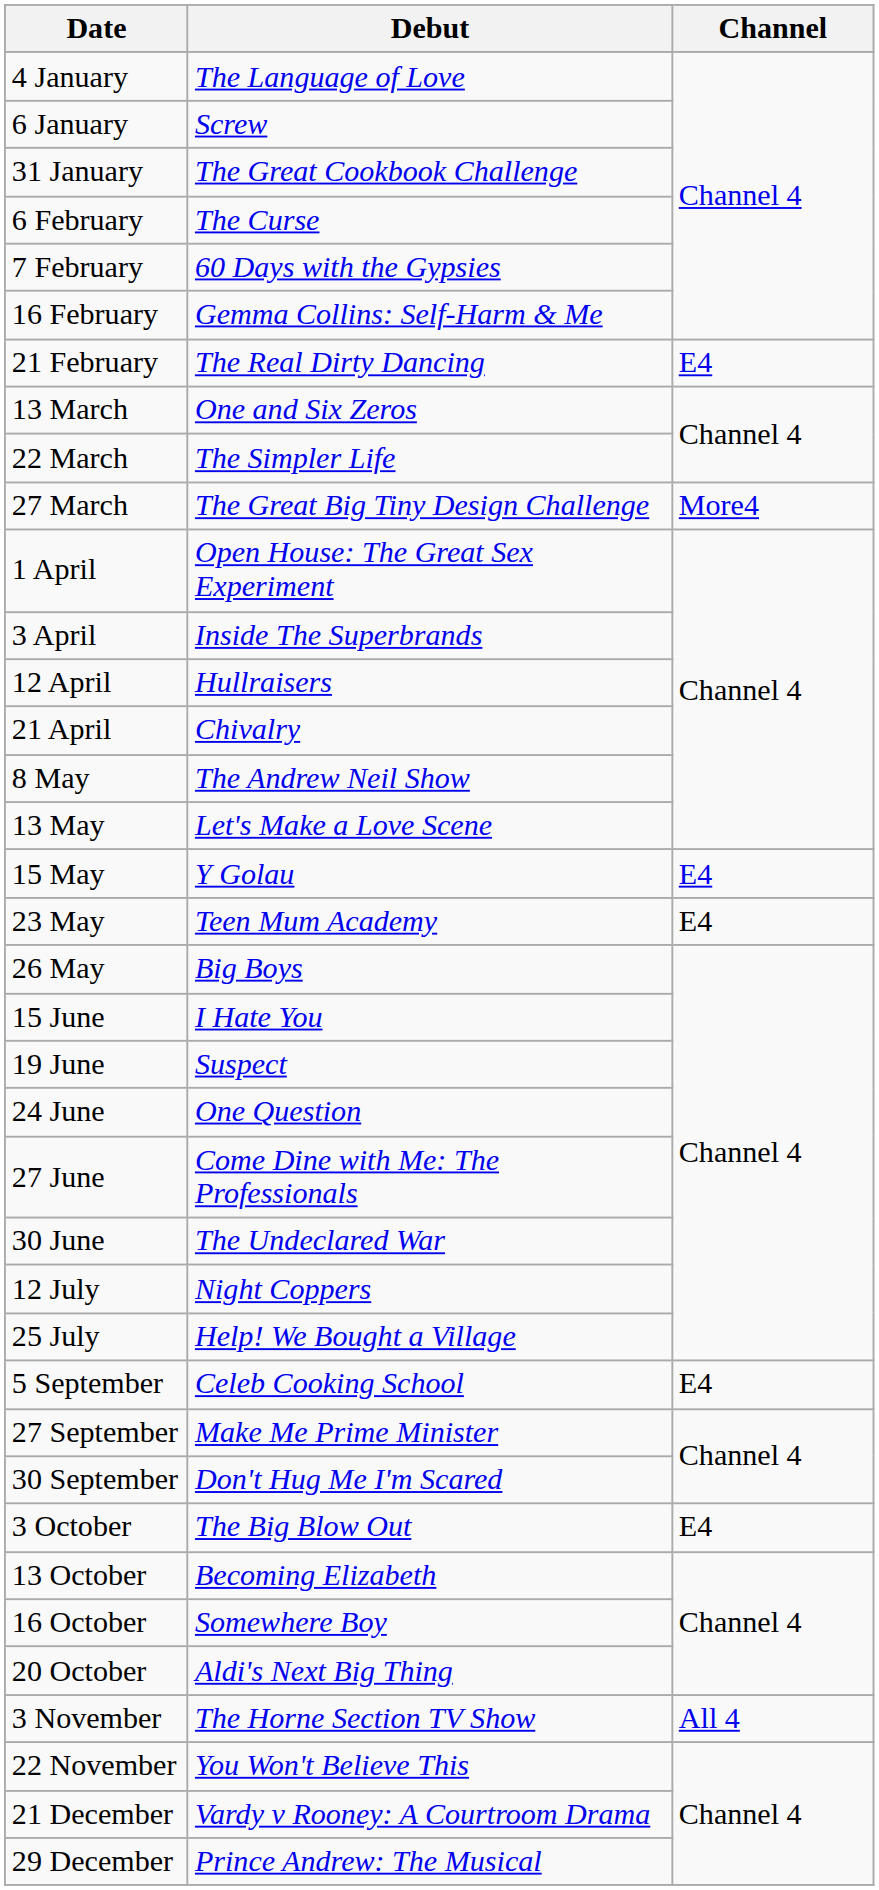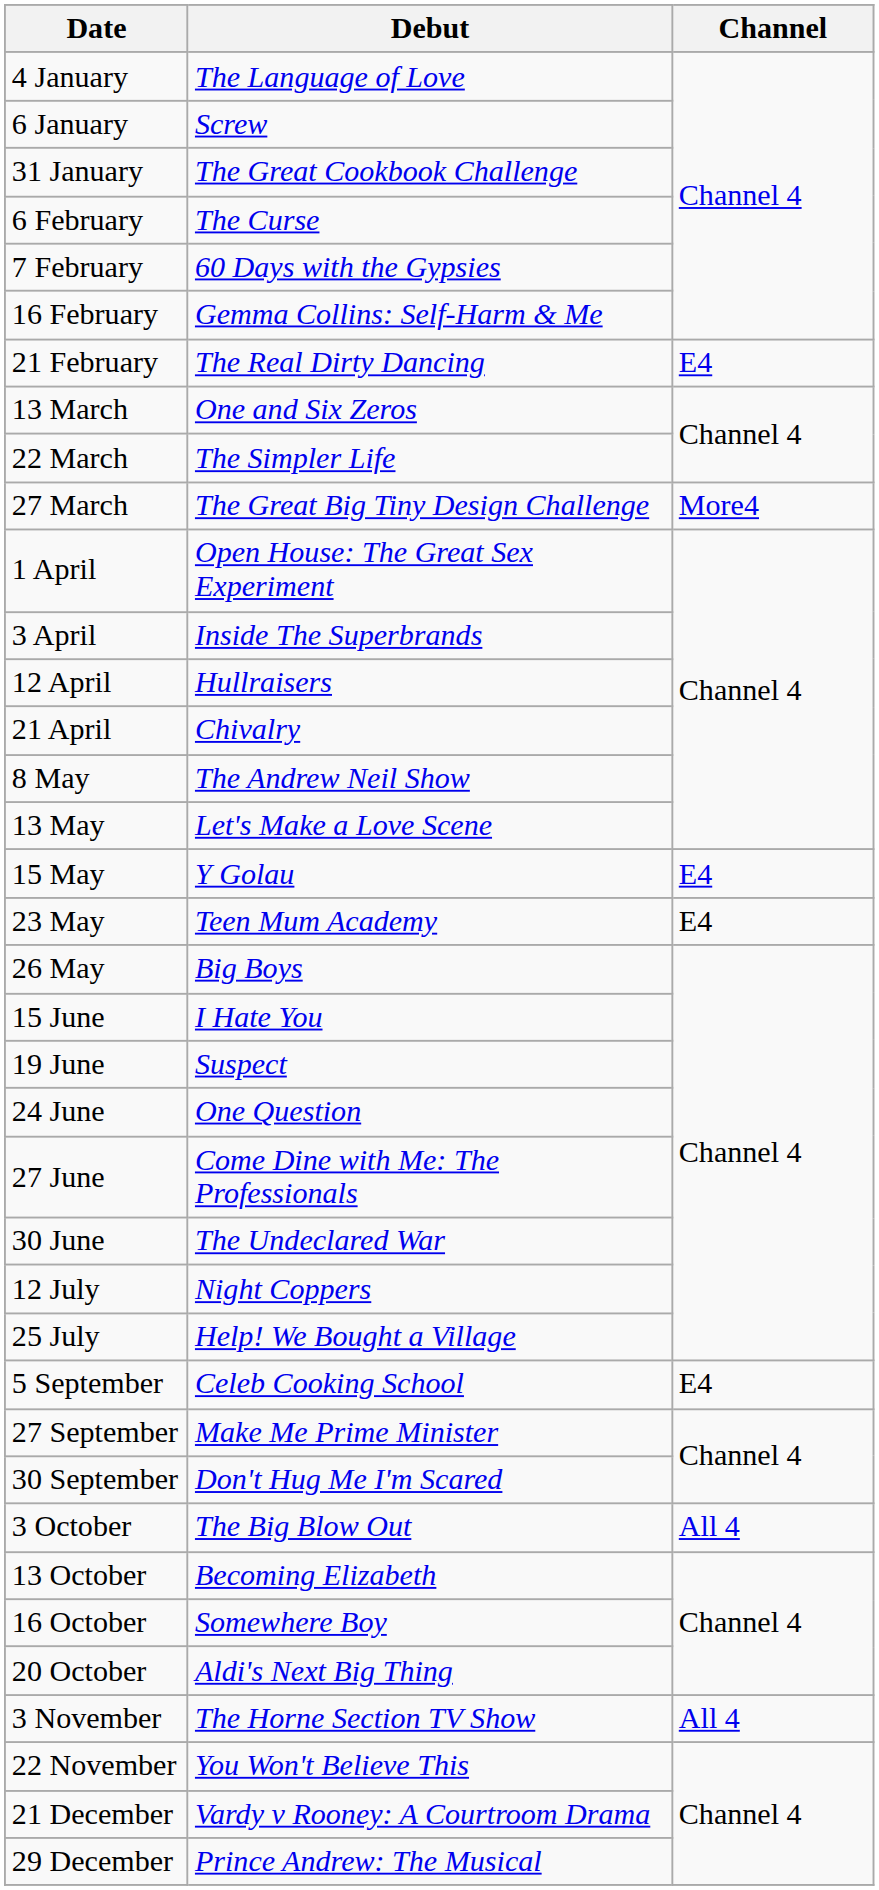3 October | Channel: E4 -> All 4
